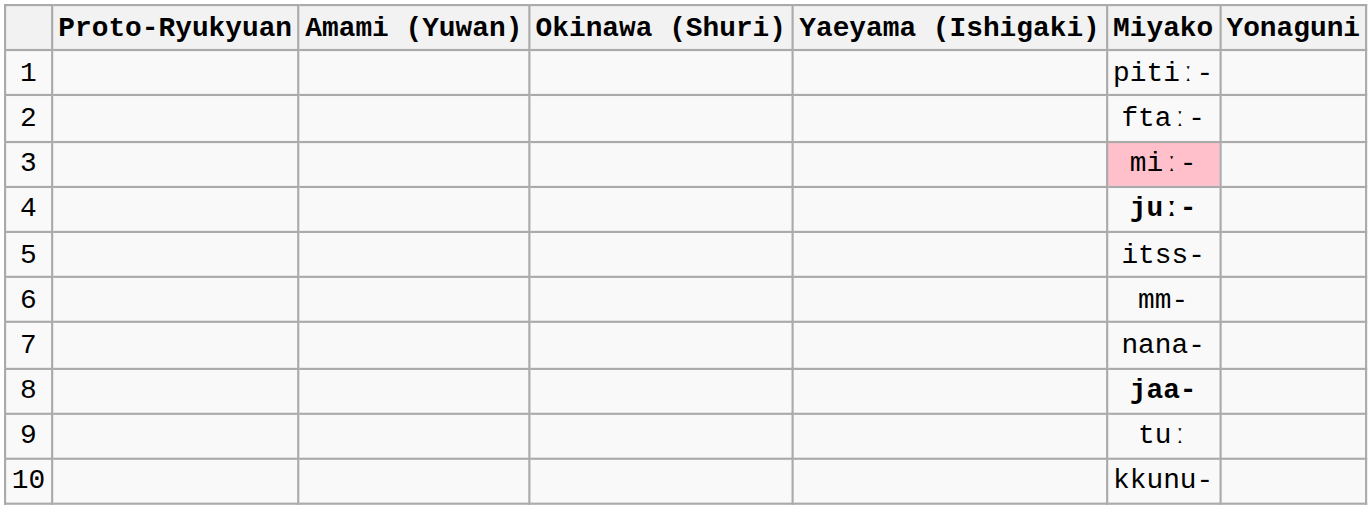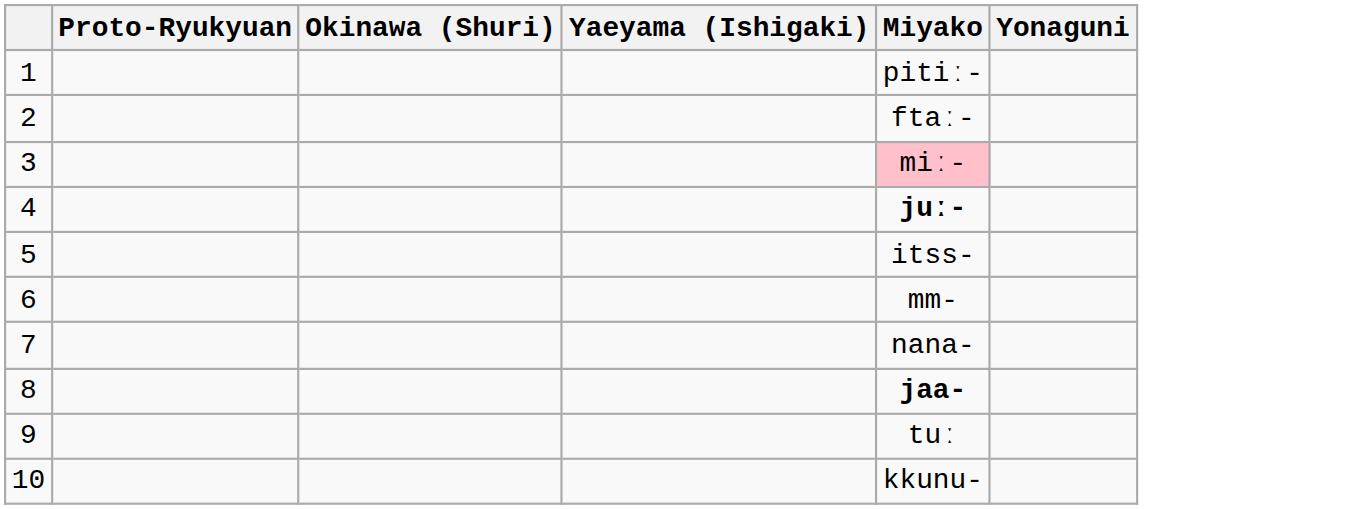- column: Amami (Yuwan)
